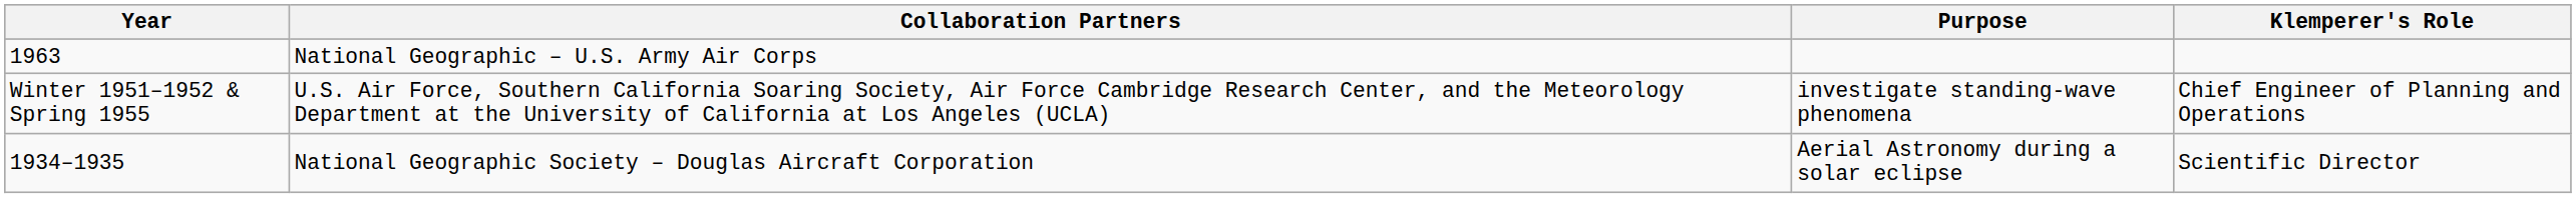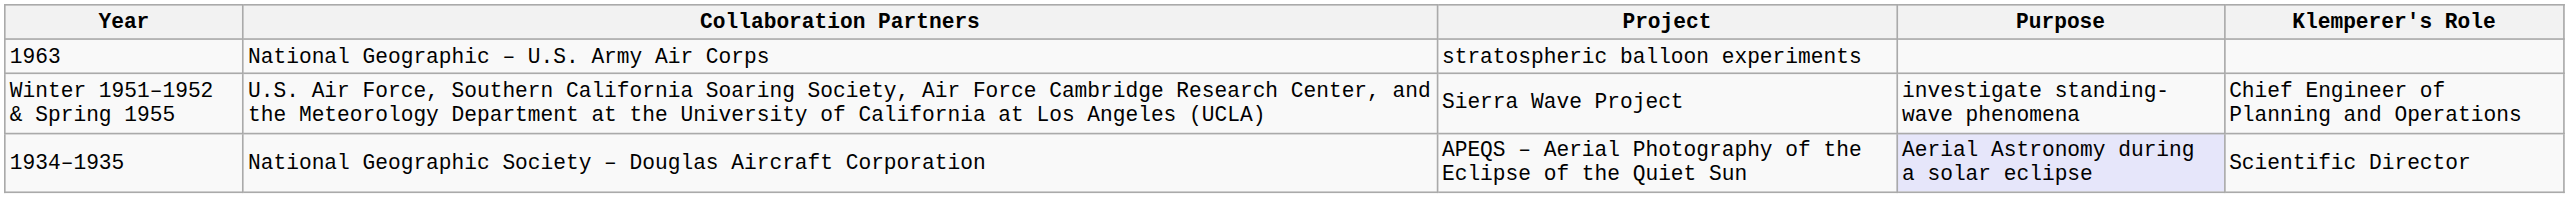+ column: Project | stratospheric balloon experiments | Sierra Wave Project | APEQS – Aerial Photography of the Eclipse of the Quiet Sun
National Geographic Society – Douglas Aircraft Corporation | Purpose: no background -> lavender background
